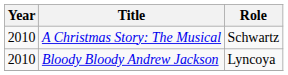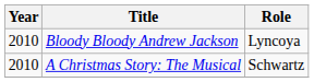rows swapped: A Christmas Story: The Musical <-> Bloody Bloody Andrew Jackson
